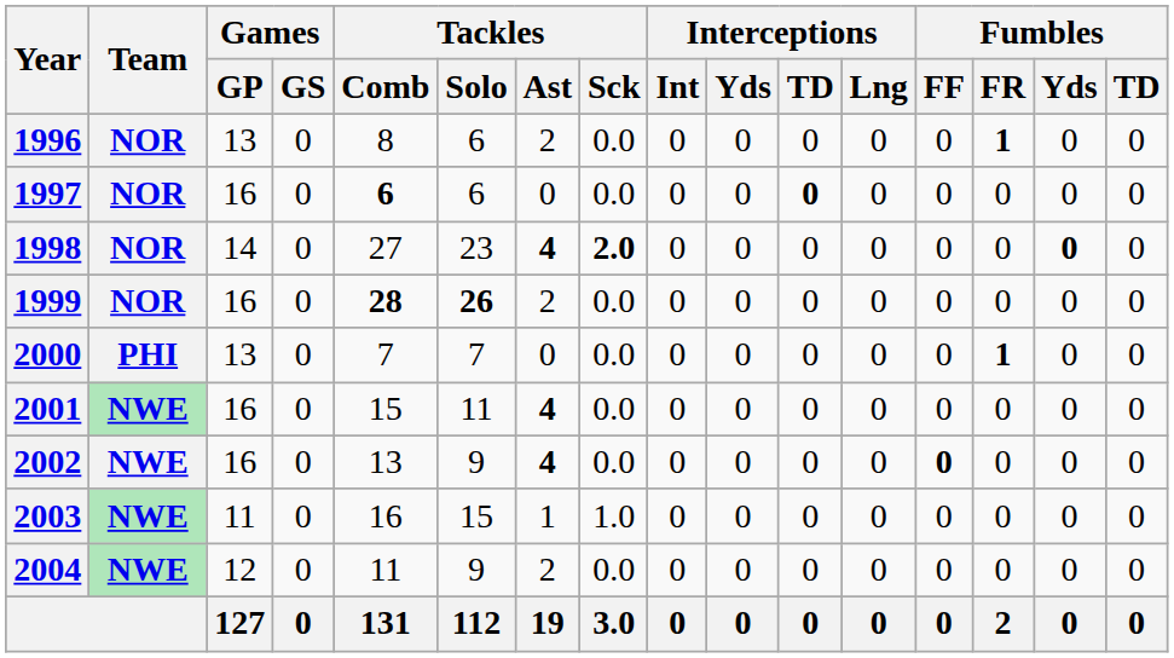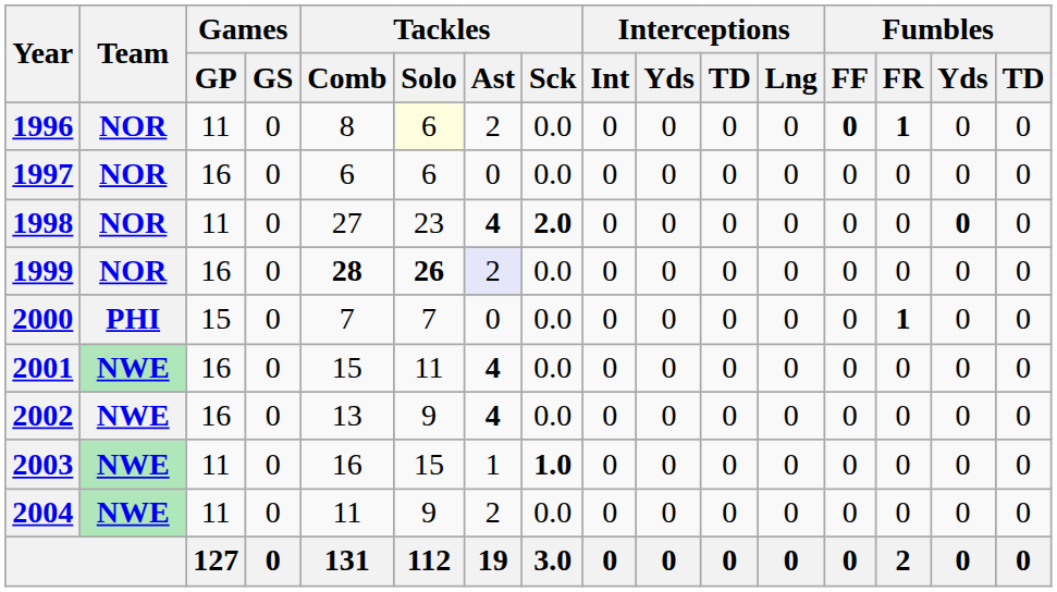1996 | Games / GP: 13 -> 11
1996 | Tackles / Solo: no background -> lightyellow background
1996 | Fumbles / FF: normal -> bold
1997 | Tackles / Comb: bold -> normal
1997 | Interceptions / TD: bold -> normal
1998 | Games / GP: 14 -> 11
1999 | Tackles / Ast: no background -> lavender background
2000 | Games / GP: 13 -> 15
2002 | Fumbles / FF: bold -> normal
2003 | Tackles / Sck: normal -> bold
2004 | Games / GP: 12 -> 11
